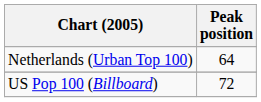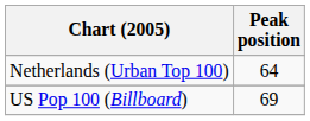US Pop 100 (Billboard) | Peak position: 72 -> 69
